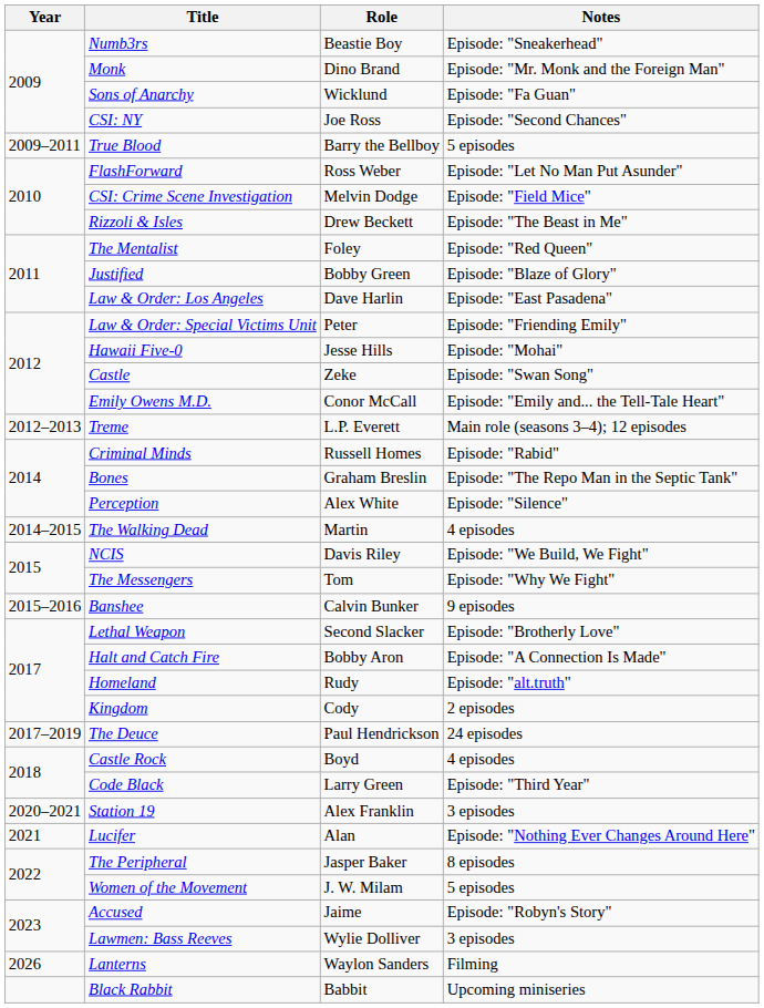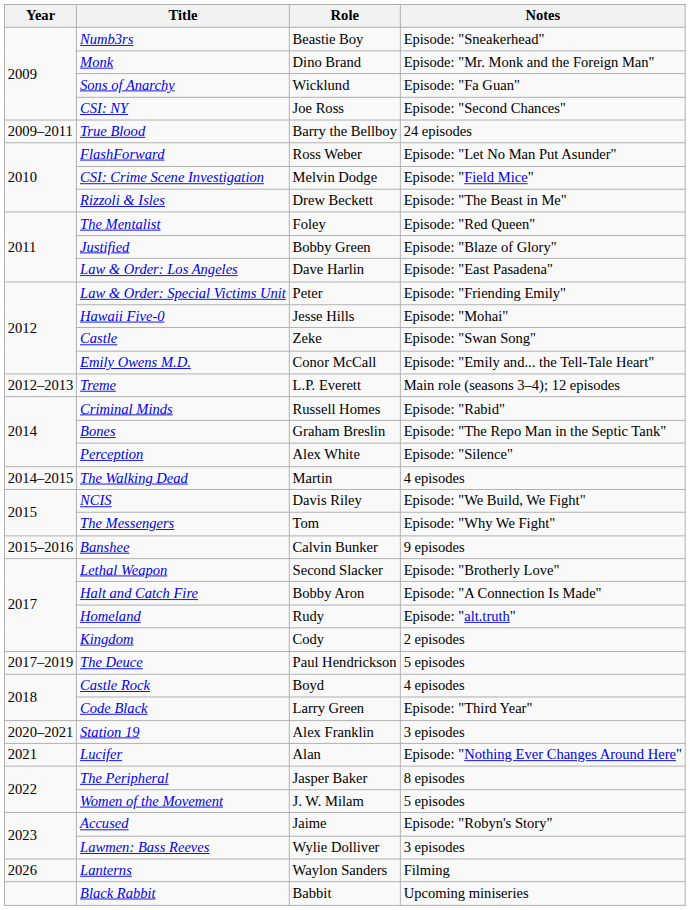True Blood | Notes: 5 episodes -> 24 episodes
The Deuce | Notes: 24 episodes -> 5 episodes
